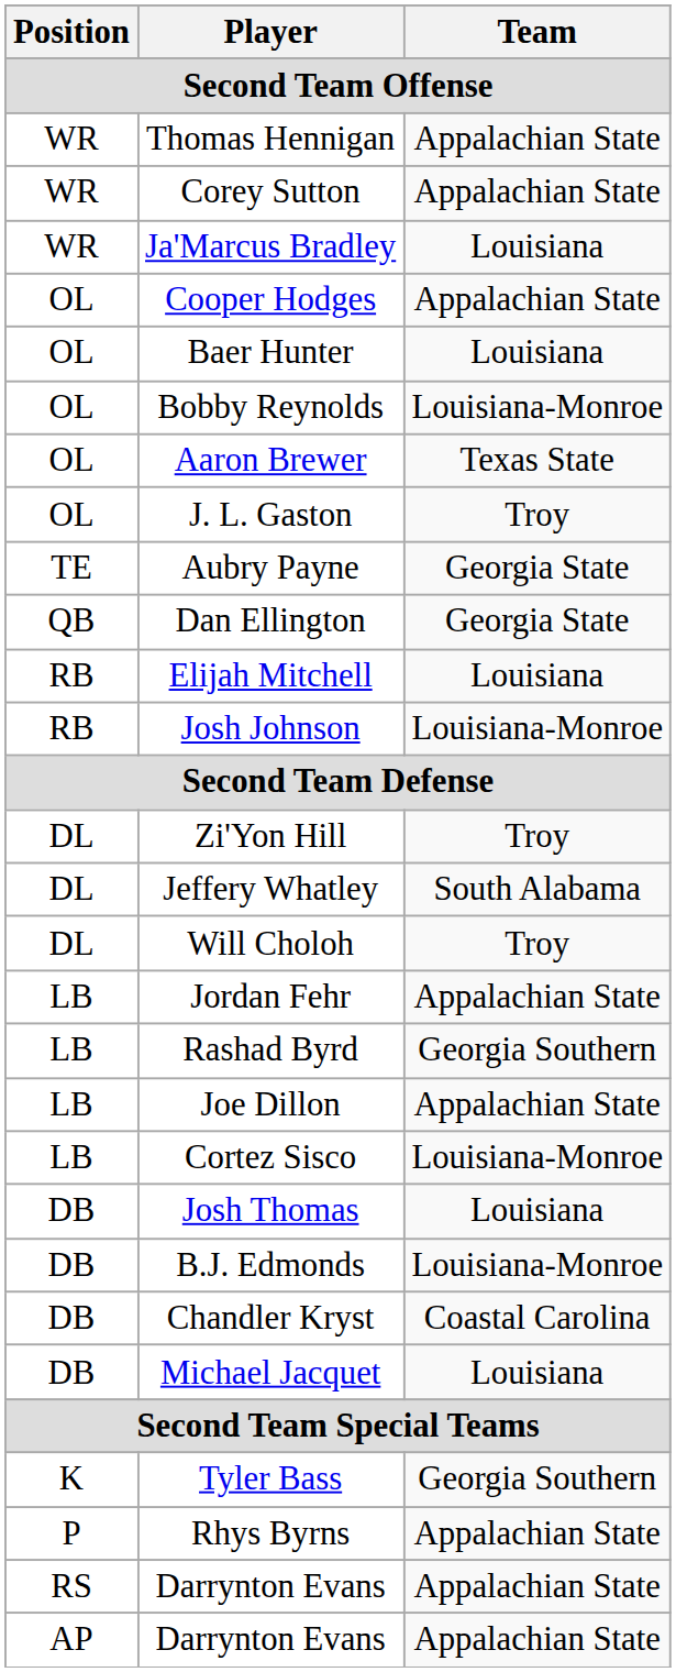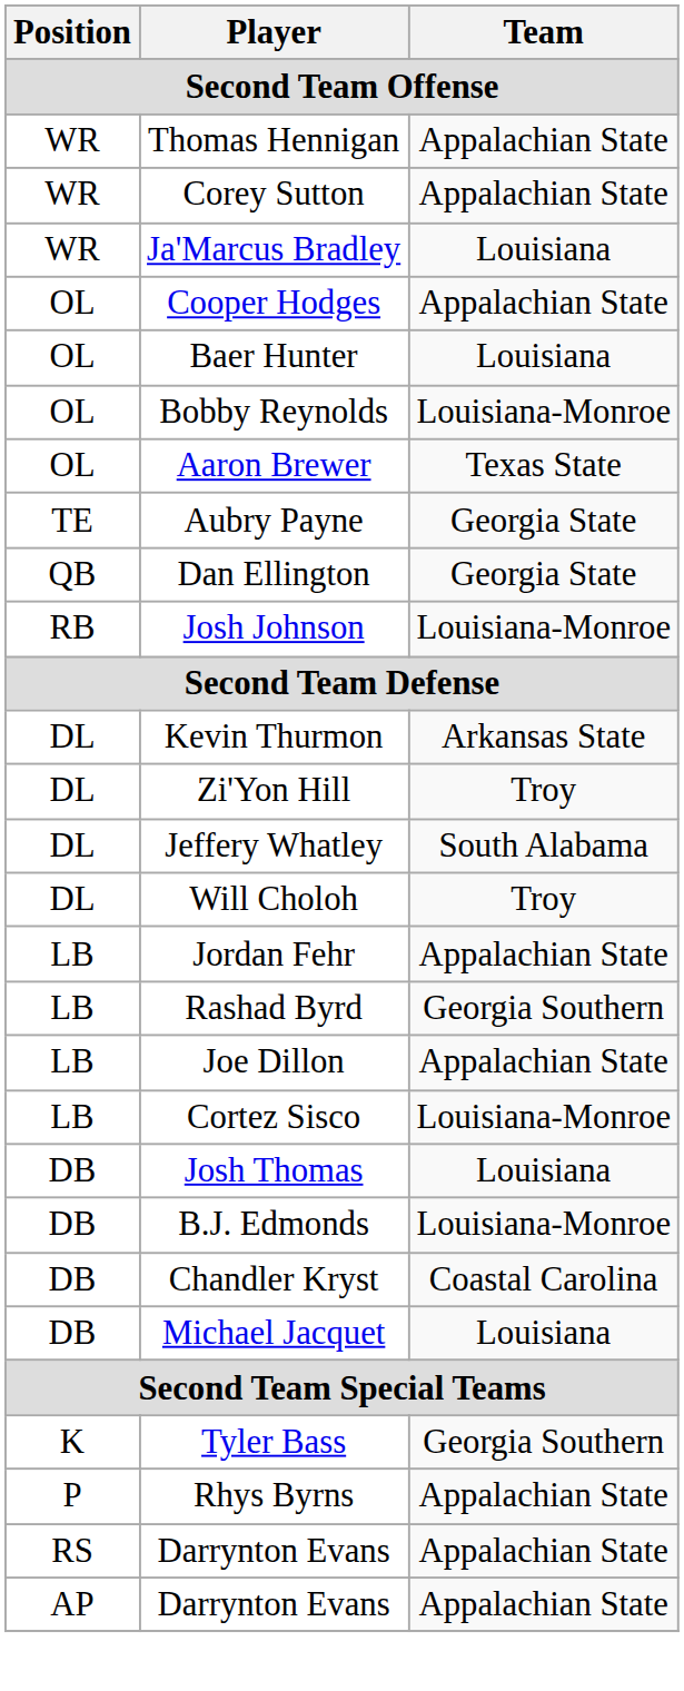- row: OL | J. L. Gaston | Troy
- row: RB | Elijah Mitchell | Louisiana
+ row: DL | Kevin Thurmon | Arkansas State
